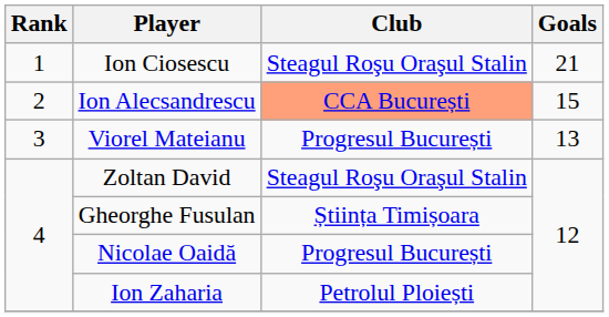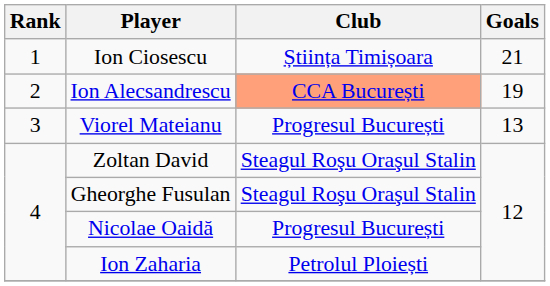Ion Ciosescu | Club: Steagul Roşu Oraşul Stalin -> Știința Timișoara
Ion Alecsandrescu | Goals: 15 -> 19
Gheorghe Fusulan | Club: Știința Timișoara -> Steagul Roşu Oraşul Stalin
